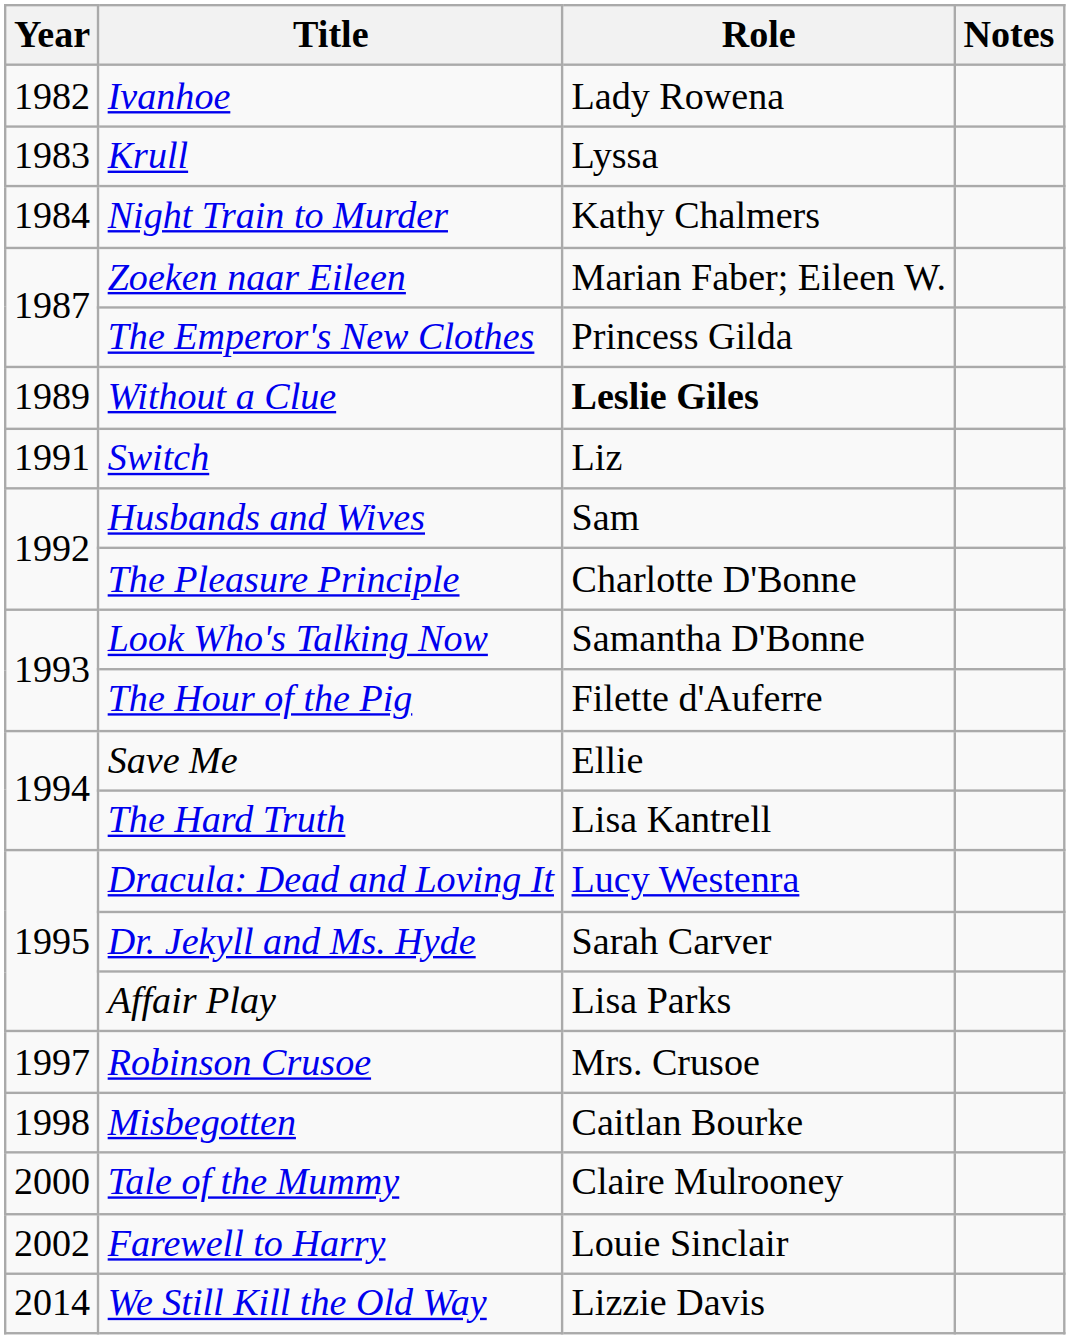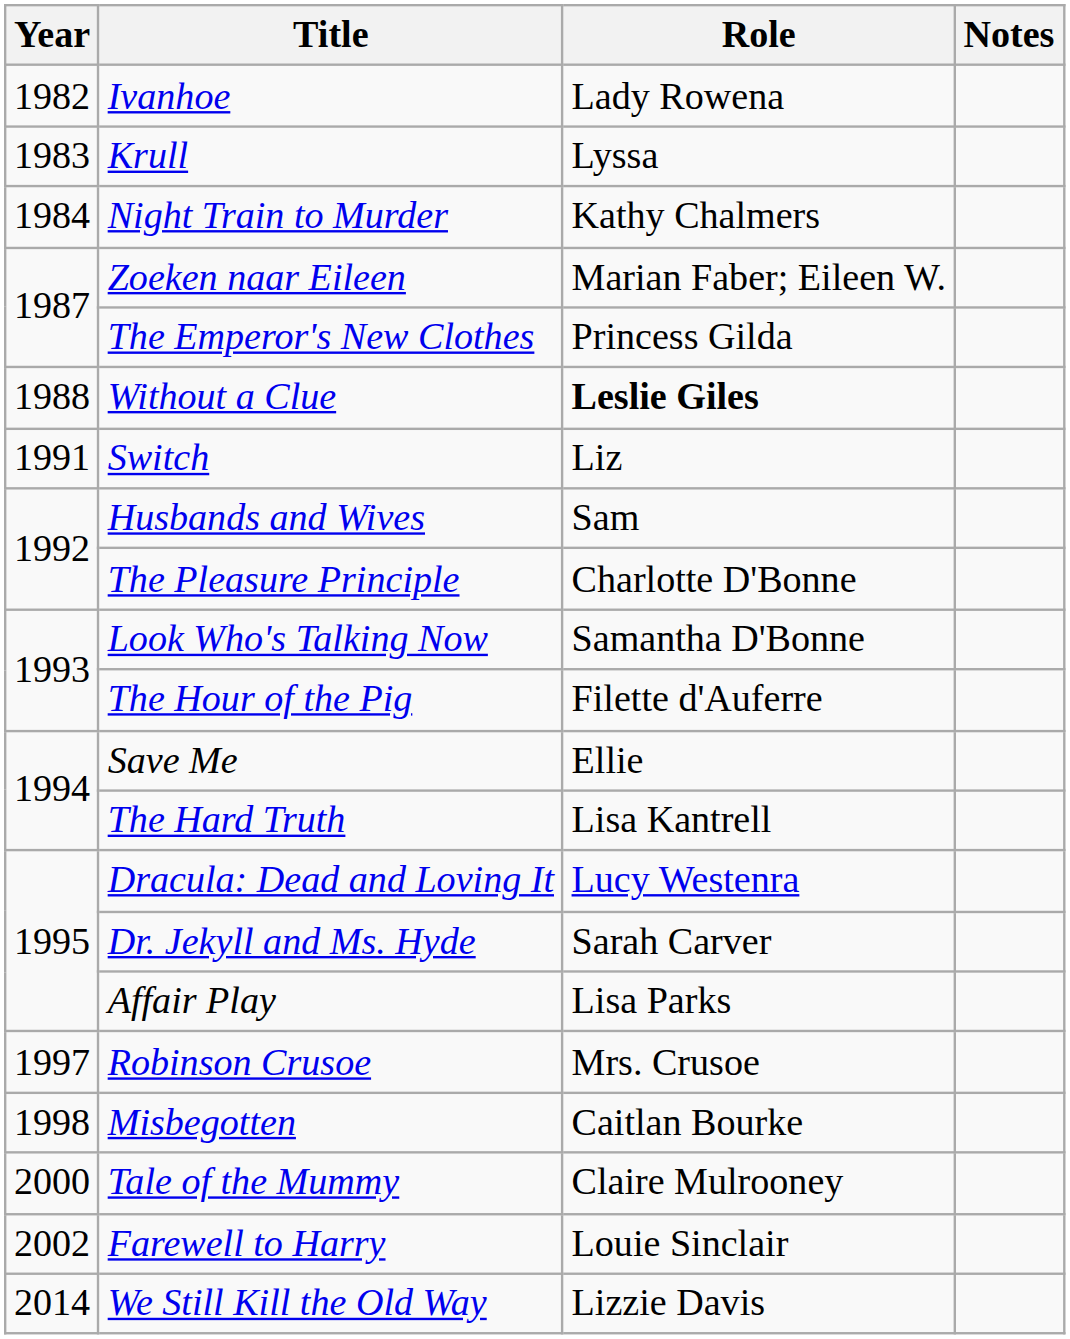Without a Clue | Year: 1989 -> 1988
